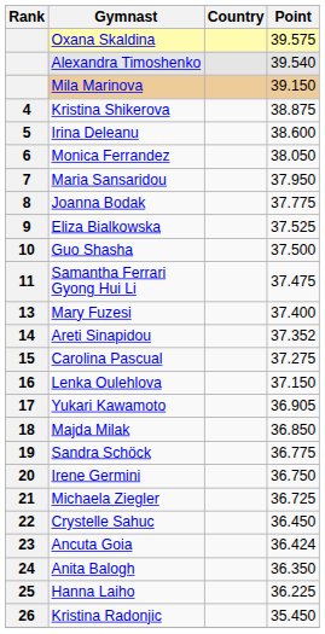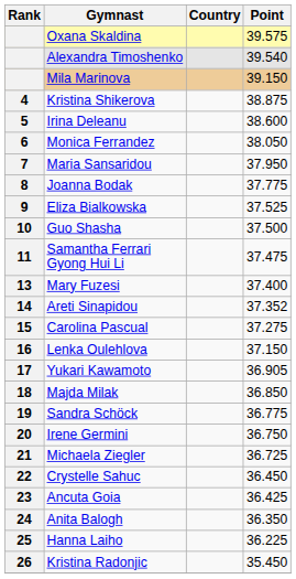Ancuta Goia | Point: 36.424 -> 36.425
